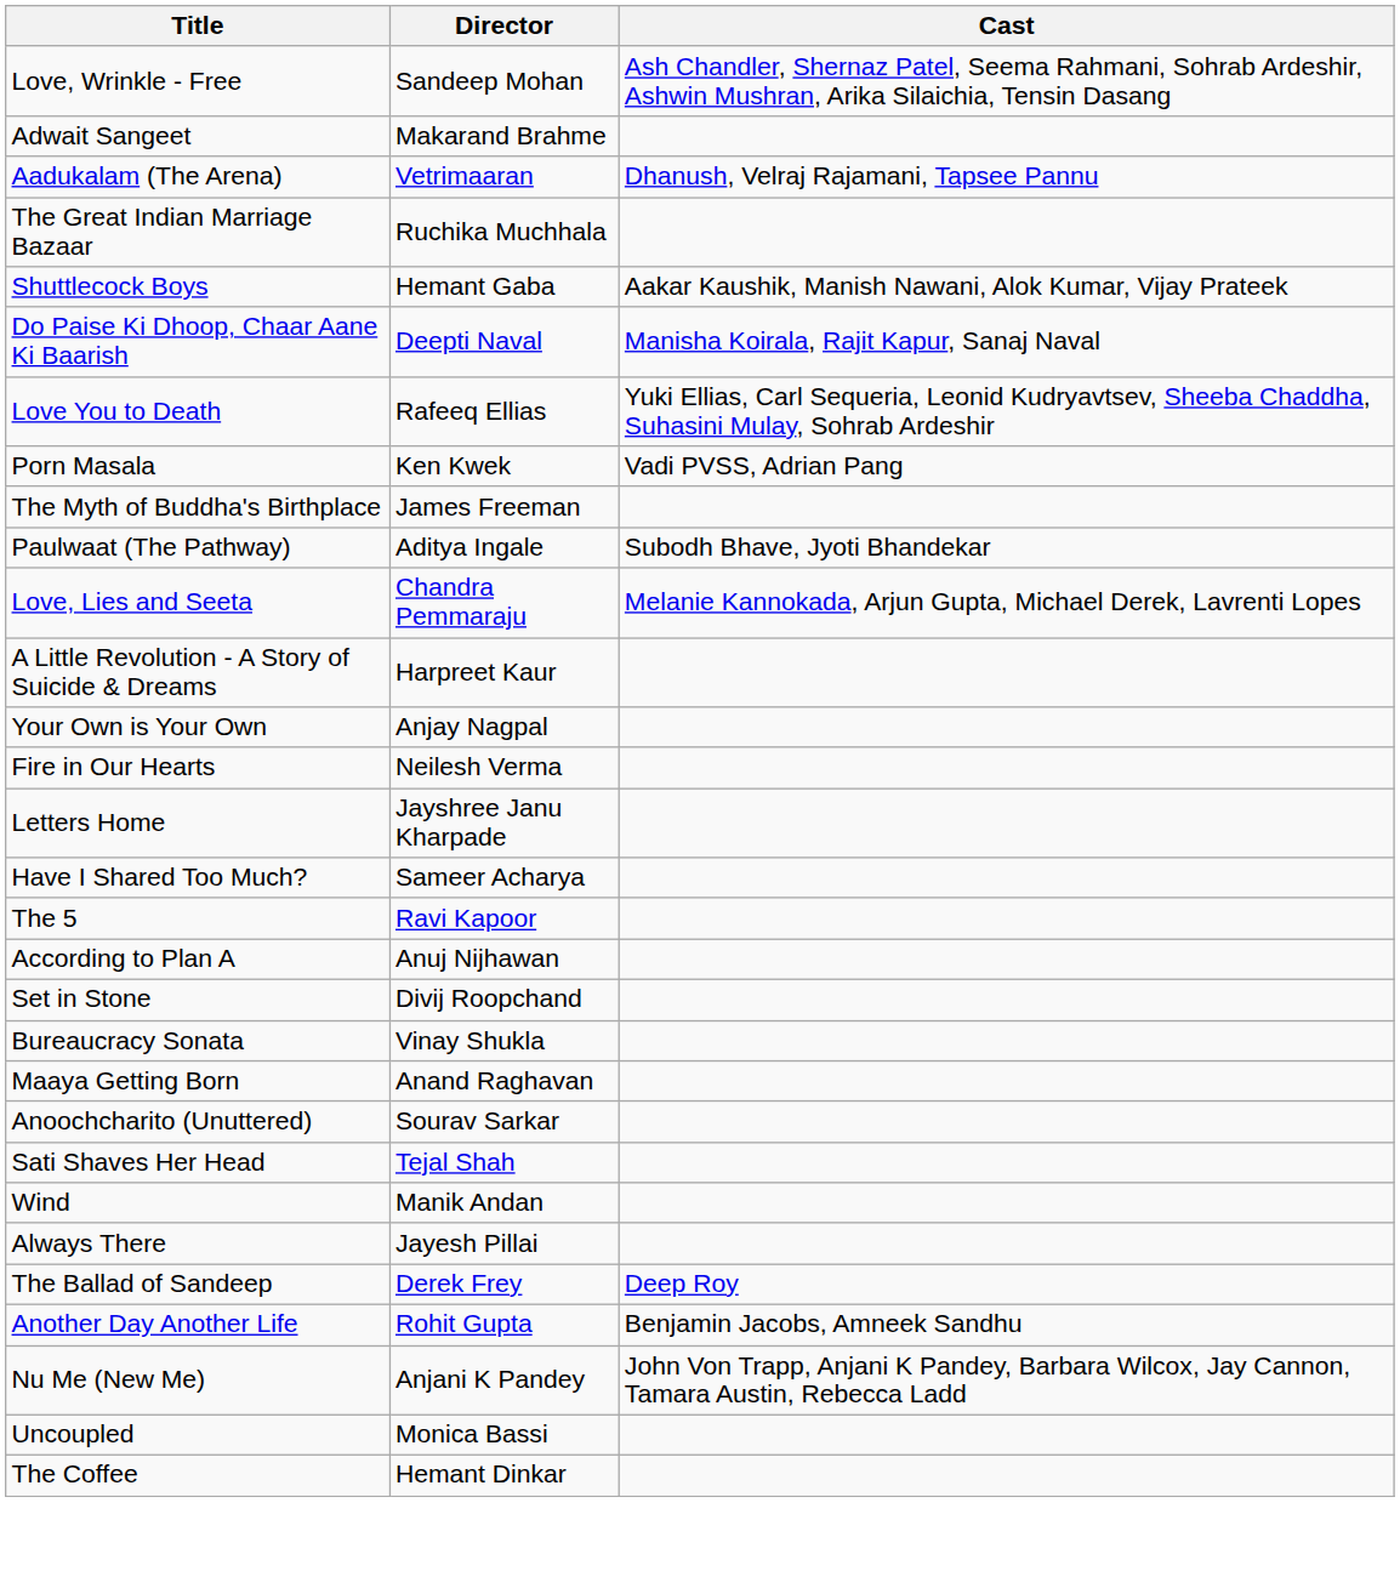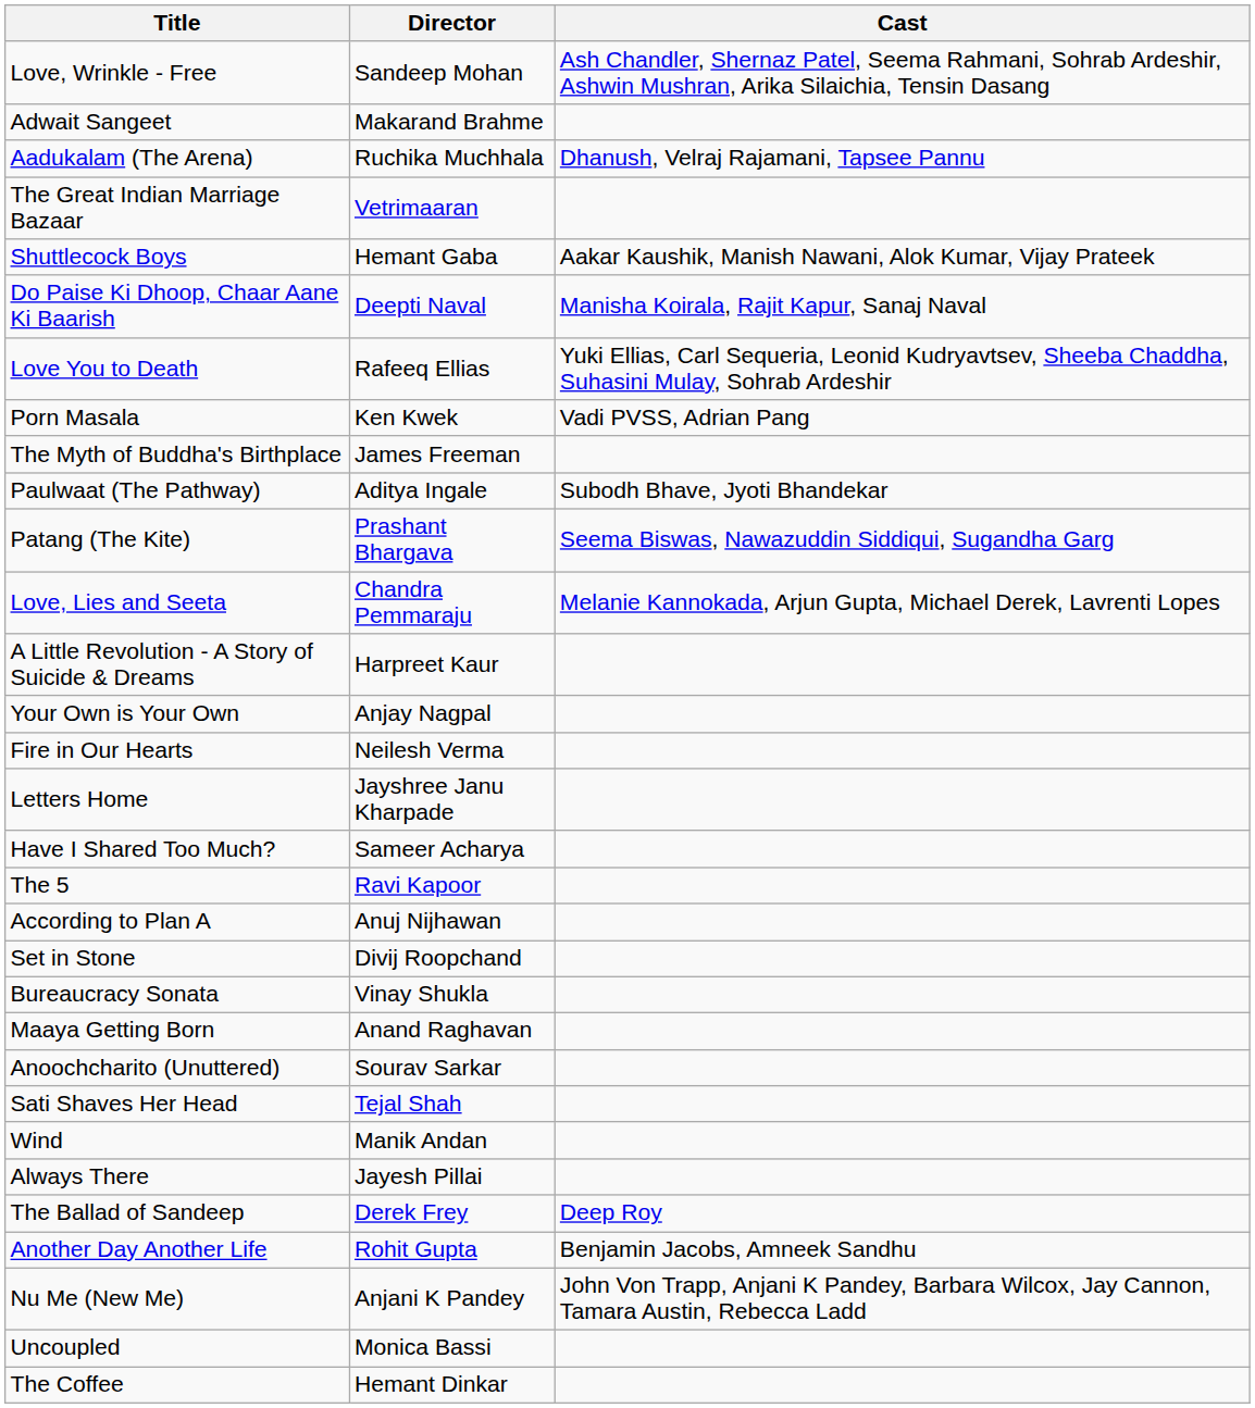Aadukalam (The Arena) | Director: Vetrimaaran -> Ruchika Muchhala
The Great Indian Marriage Bazaar | Director: Ruchika Muchhala -> Vetrimaaran
+ row: Patang (The Kite) | Prashant Bhargava | Seema Biswas, Nawazuddin Siddiqui, Sugandha Garg
